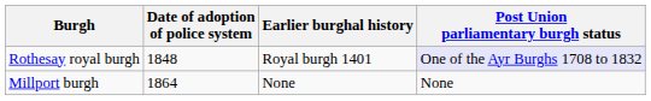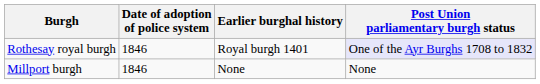Rothesay royal burgh | Date of adoption of police system: 1848 -> 1846
Millport burgh | Date of adoption of police system: 1864 -> 1846
